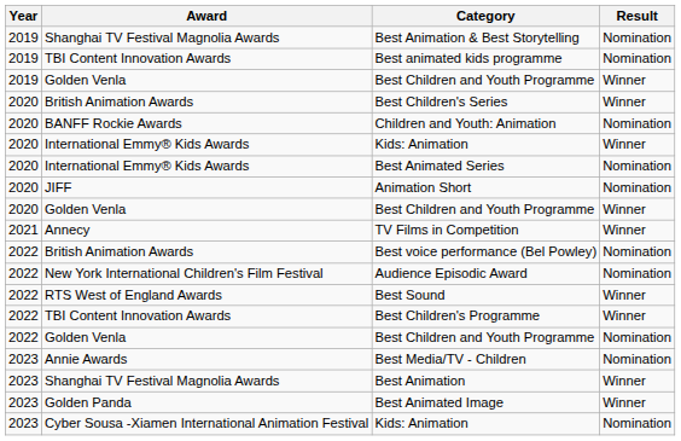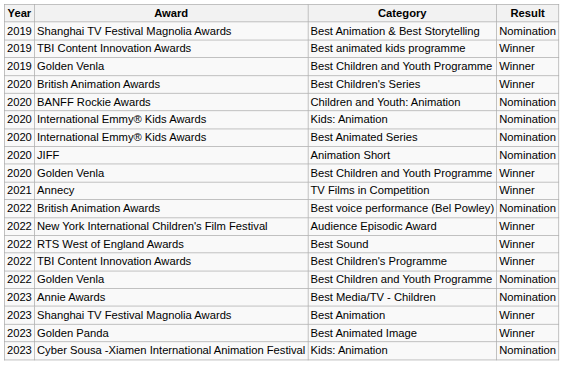Best animated kids programme | Result: Nomination -> Winner
2020 / Kids: Animation | Result: Winner -> Nomination
Audience Episodic Award | Result: Nomination -> Winner
